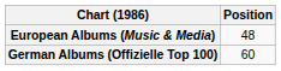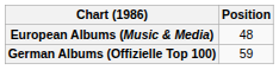German Albums (Offizielle Top 100) | Position: 60 -> 59
